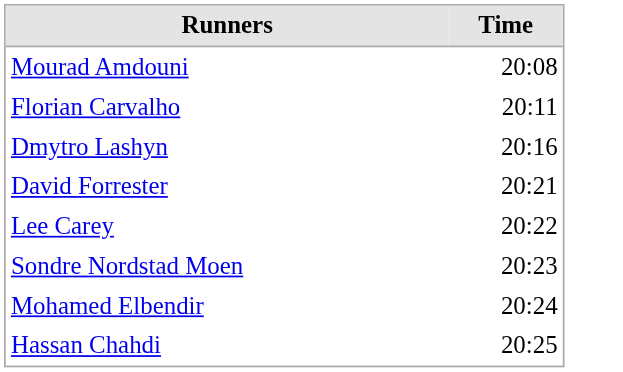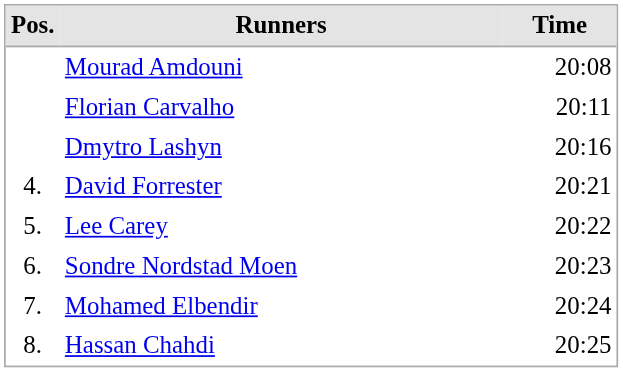+ column: Pos. | 4. | 5. | 6. | 7. | 8.
